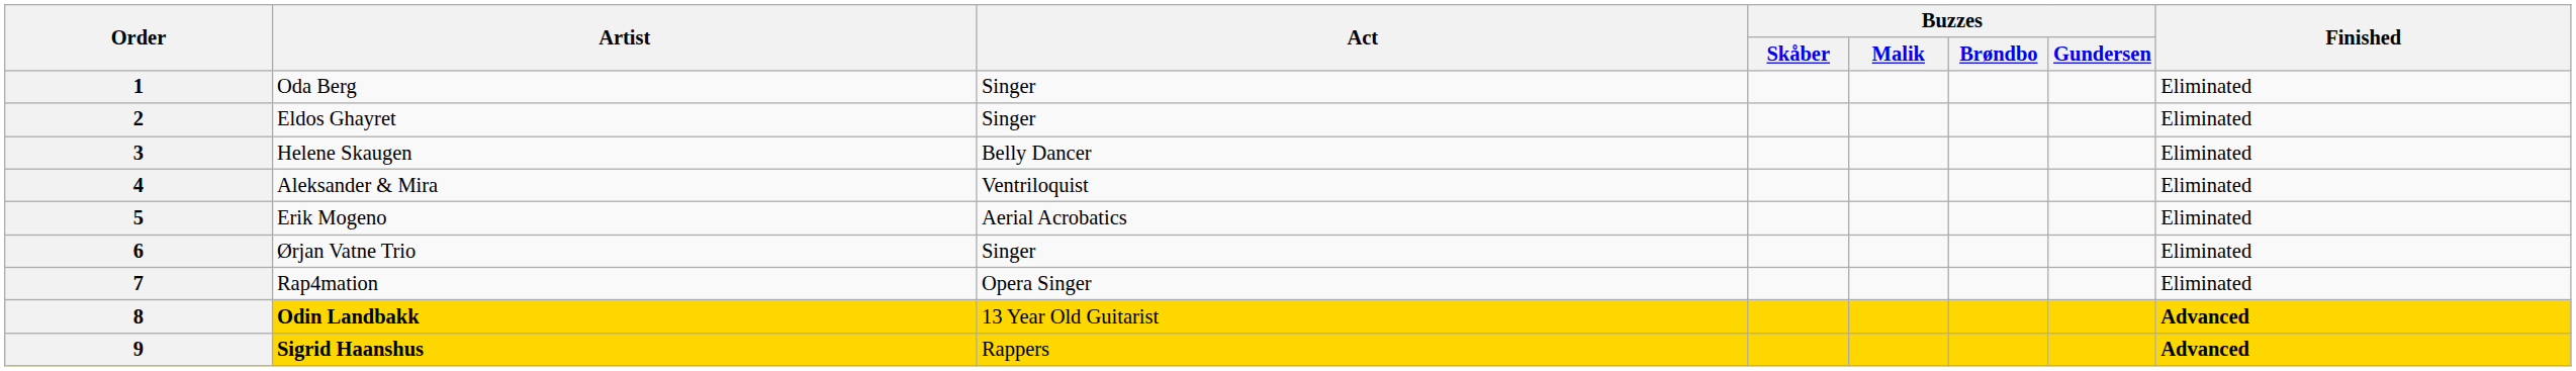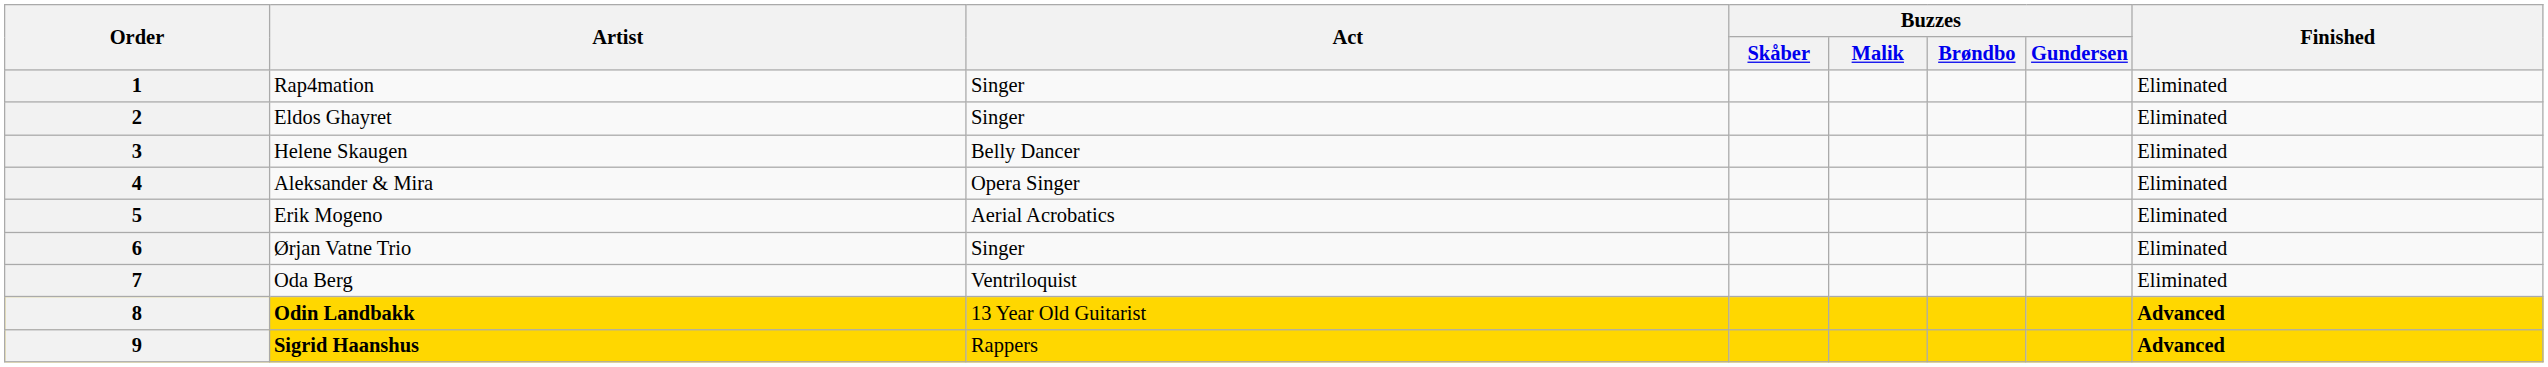1 | Artist: Oda Berg -> Rap4mation
4 | Act: Ventriloquist -> Opera Singer
7 | Artist: Rap4mation -> Oda Berg
7 | Act: Opera Singer -> Ventriloquist
